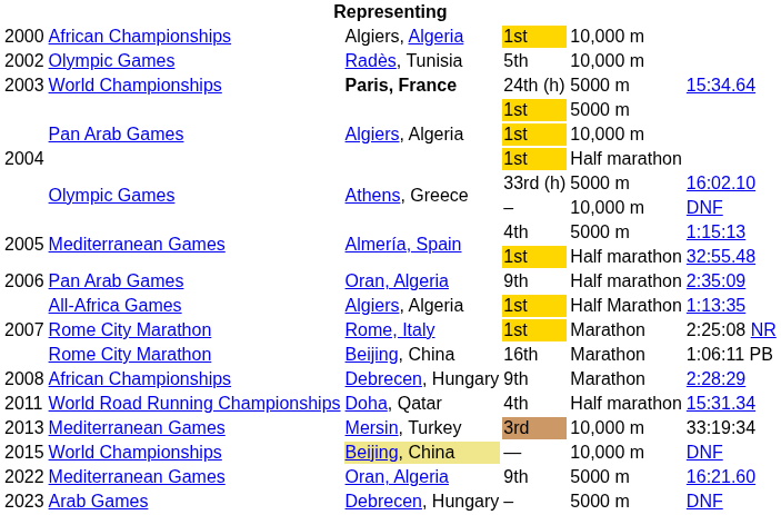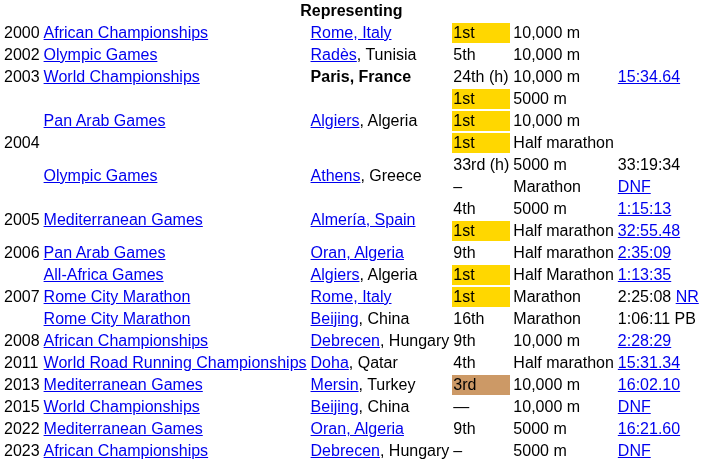2000 | column 3: Algiers, Algeria -> Rome, Italy
2003 | column 5: 5000 m -> 10,000 m
2004 / 33rd (h) | column 6: 16:02.10 -> 33:19:34
2004 / – | column 5: 10,000 m -> Marathon
2008 | column 5: Marathon -> 10,000 m
2013 | column 6: 33:19:34 -> 16:02.10
2015 | column 3: khaki background -> no background
2023 | column 2: Arab Games -> African Championships
